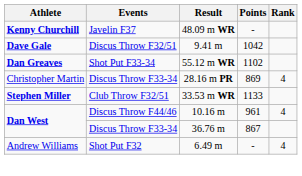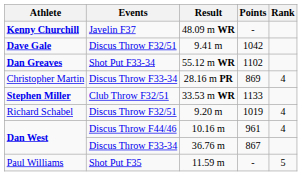+ row: Richard Schabel | Discus Throw F32/51 | 9.20 m | 1019 | 4
- row: Andrew Williams | Shot Put F32 | 6.49 m | - | 4
+ row: Paul Williams | Shot Put F35 | 11.59 m | - | 5
